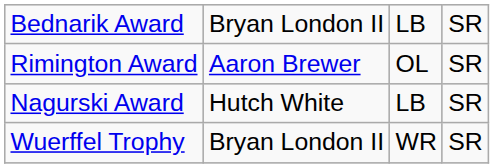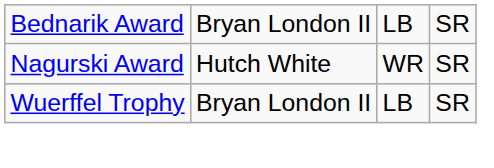- row: Rimington Award | Aaron Brewer | OL | SR
Nagurski Award | column 3: LB -> WR
Wuerffel Trophy | column 3: WR -> LB
